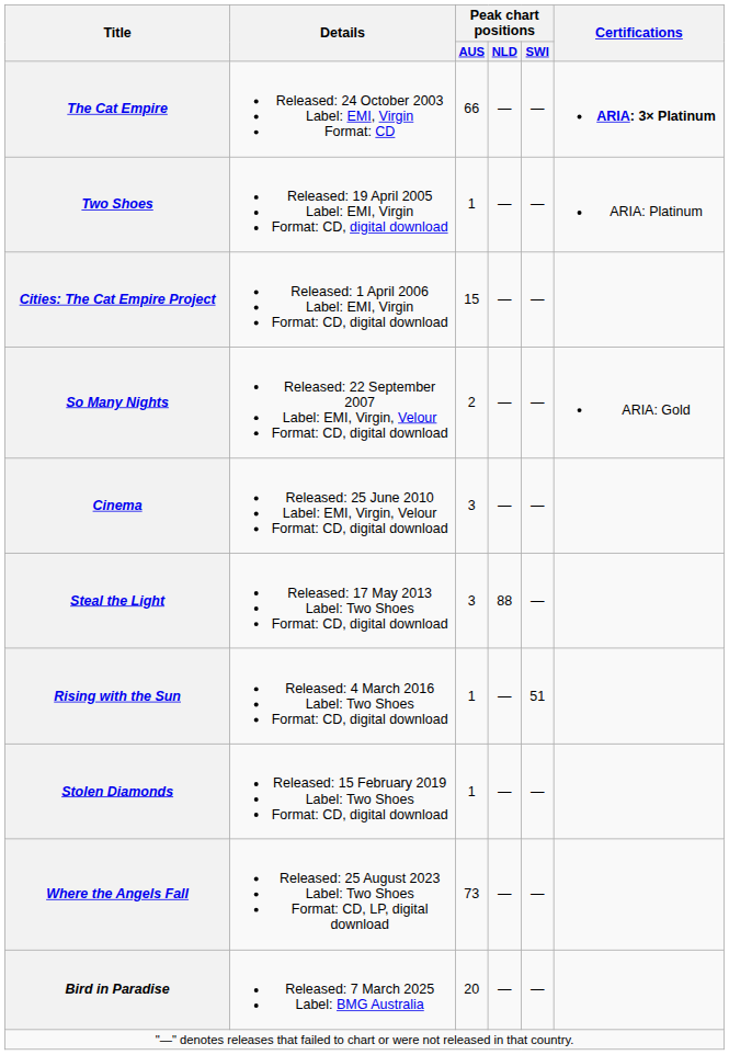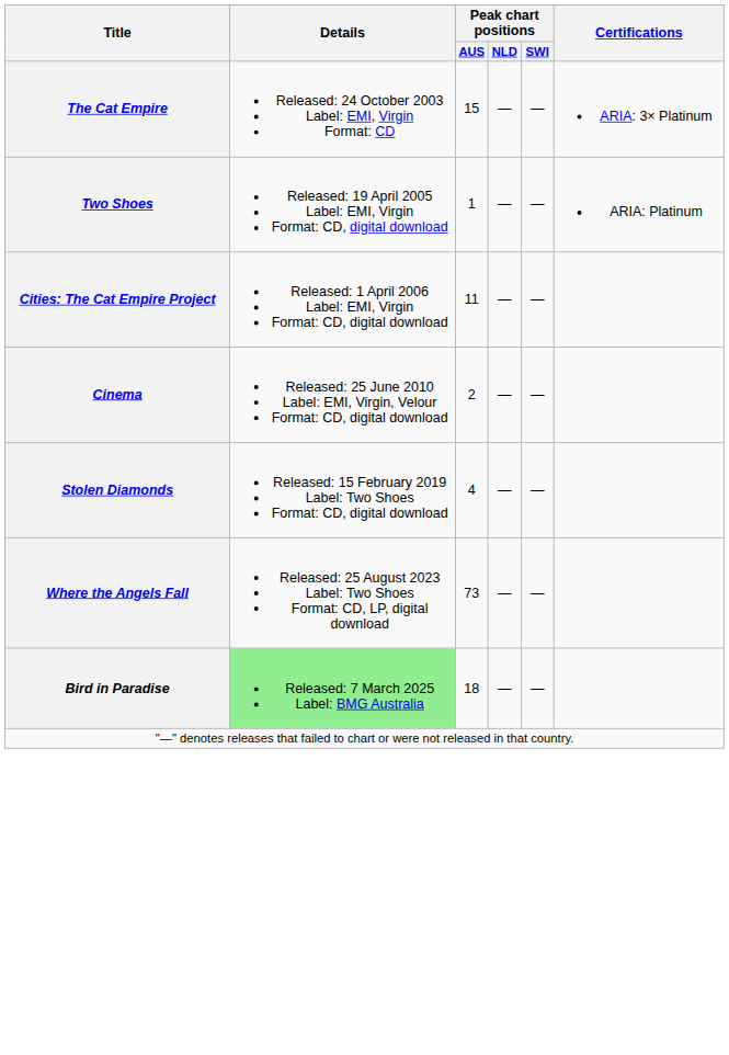The Cat Empire | Peak chart positions / AUS: 66 -> 15
The Cat Empire | Certifications: bold -> normal
Cities: The Cat Empire Project | Peak chart positions / AUS: 15 -> 11
- row: So Many Nights | Released: 22 September 2007 Label: EMI, Virgin, Velour Format: CD, digital download | 2 | — | — | ARIA: Gold
Cinema | Peak chart positions / AUS: 3 -> 2
- row: Steal the Light | Released: 17 May 2013 Label: Two Shoes Format: CD, digital download | 3 | 88 | —
- row: Rising with the Sun | Released: 4 March 2016 Label: Two Shoes Format: CD, digital download | 1 | — | 51
Stolen Diamonds | Peak chart positions / AUS: 1 -> 4
Bird in Paradise | Details: no background -> lightgreen background
Bird in Paradise | Peak chart positions / AUS: 20 -> 18
